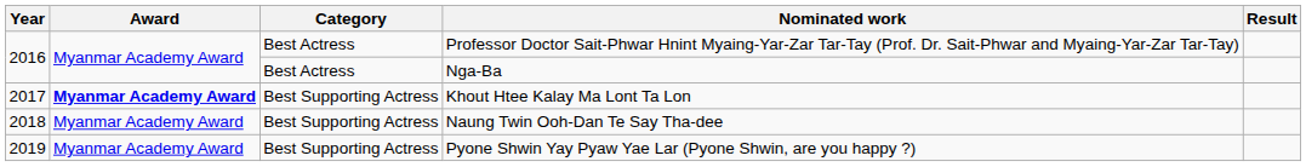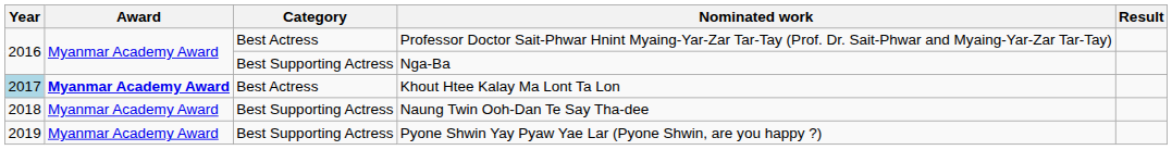Nga-Ba | Category: Best Actress -> Best Supporting Actress
Khout Htee Kalay Ma Lont Ta Lon | Year: no background -> lightblue background
Khout Htee Kalay Ma Lont Ta Lon | Category: Best Supporting Actress -> Best Actress
